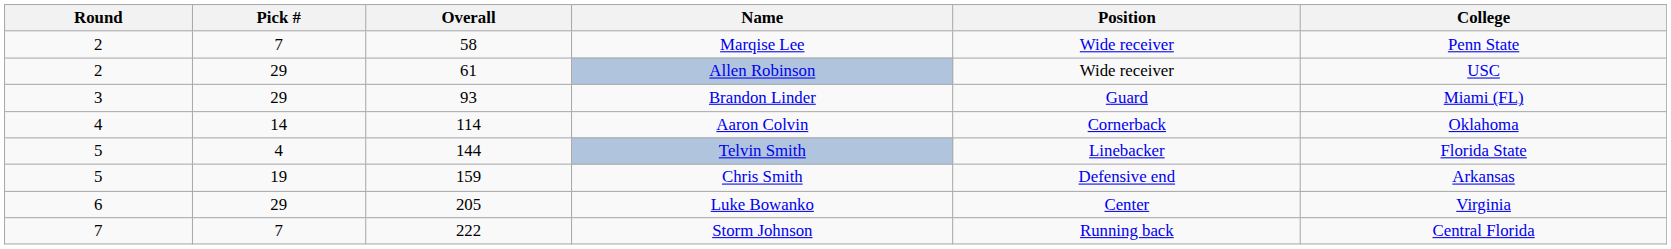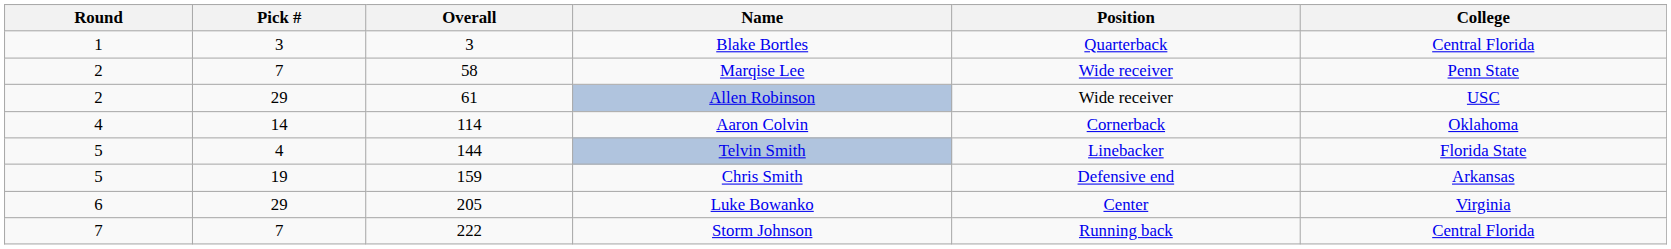+ row: 1 | 3 | 3 | Blake Bortles | Quarterback | Central Florida
- row: 3 | 29 | 93 | Brandon Linder | Guard | Miami (FL)
